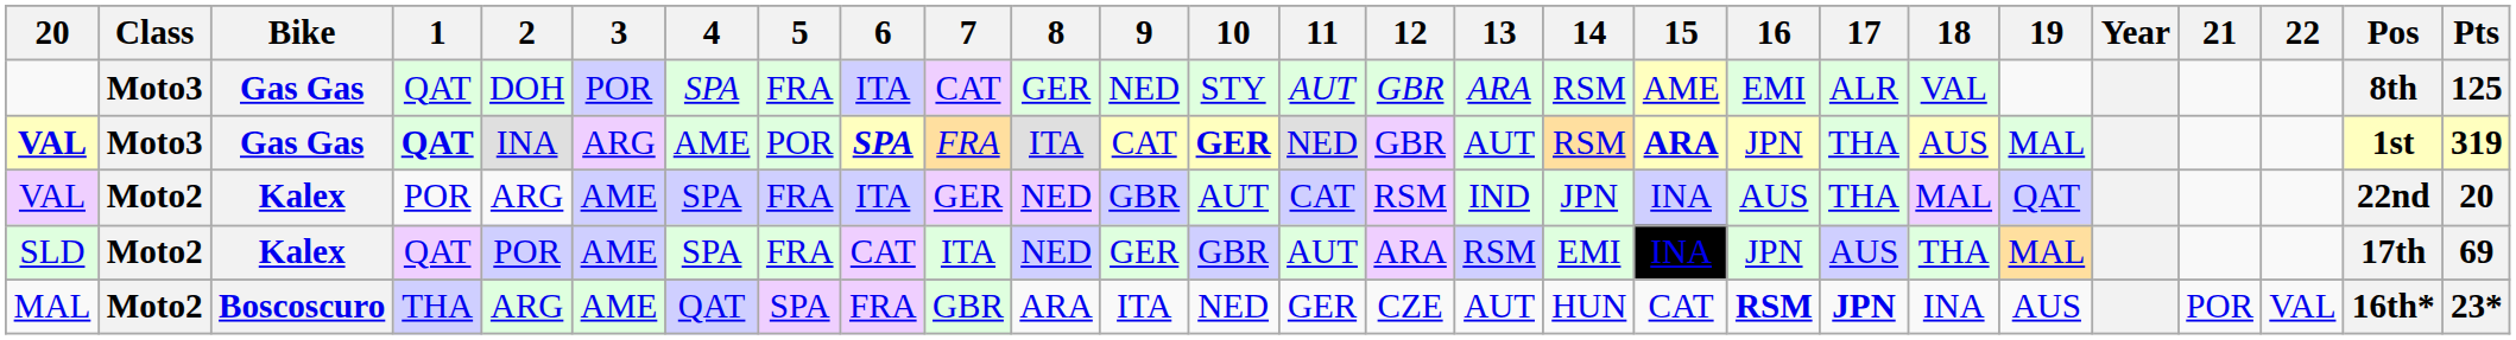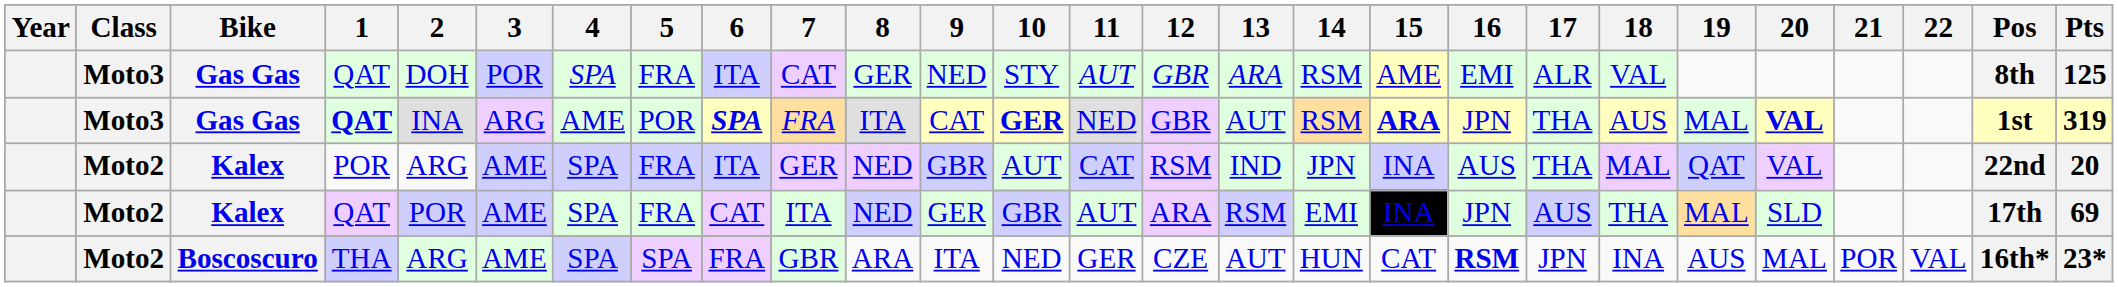columns swapped: Year <-> 20
Boscoscuro | 4: QAT -> SPA
Boscoscuro | 17: bold -> normal
